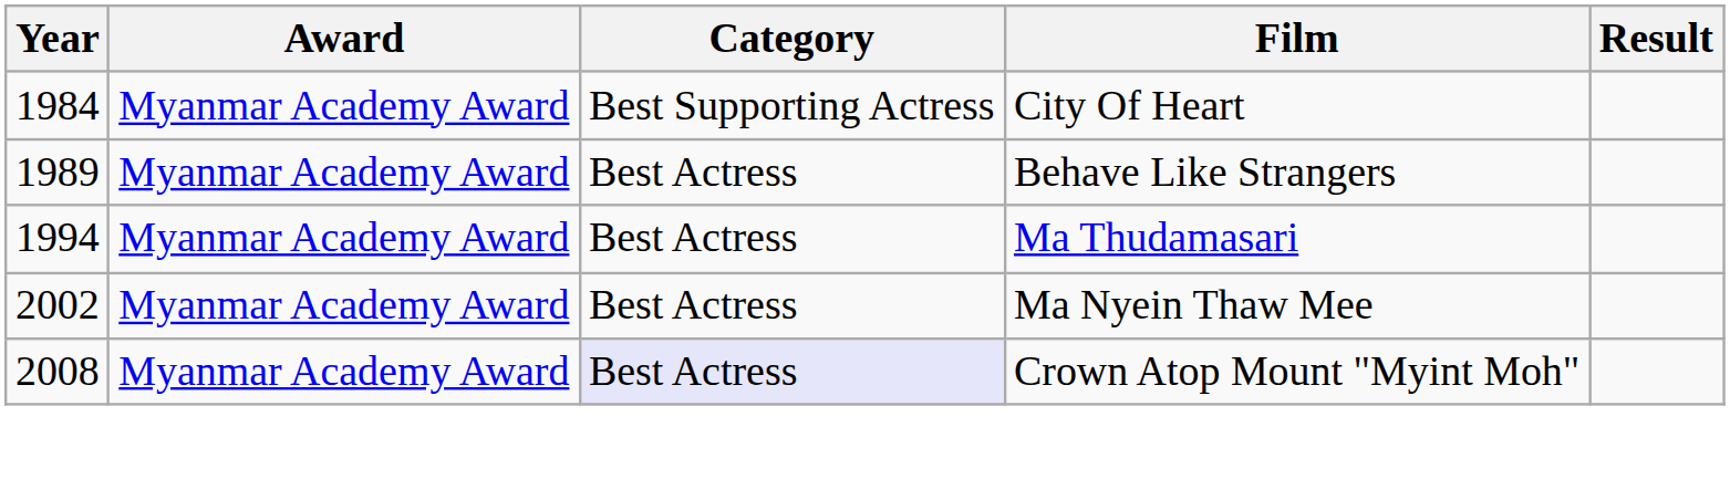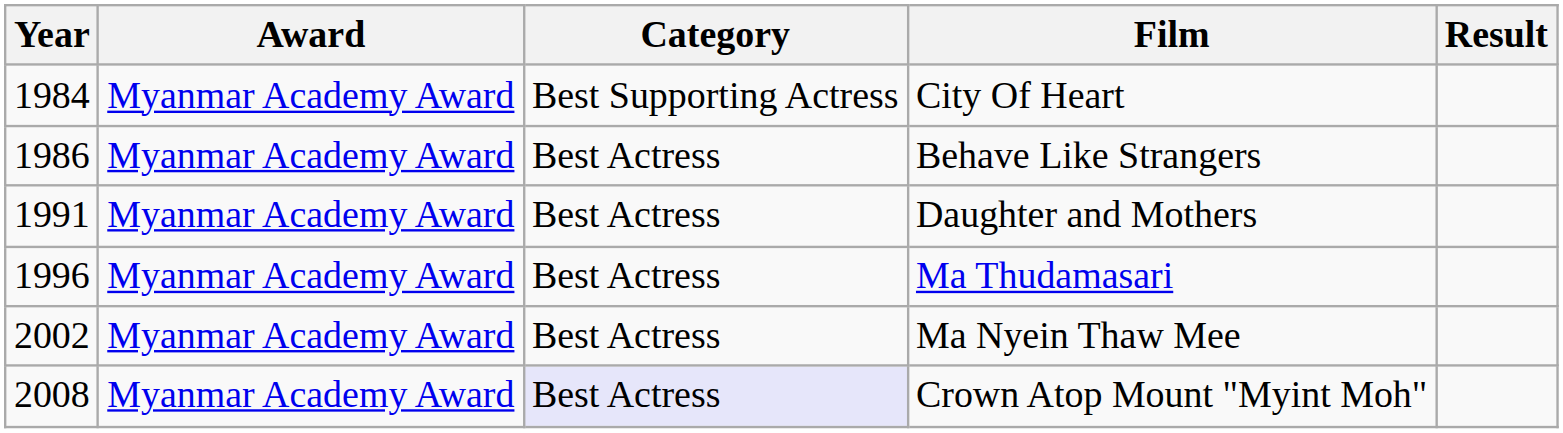Behave Like Strangers | Year: 1989 -> 1986
+ row: 1991 | Myanmar Academy Award | Best Actress | Daughter and Mothers
Ma Thudamasari | Year: 1994 -> 1996
